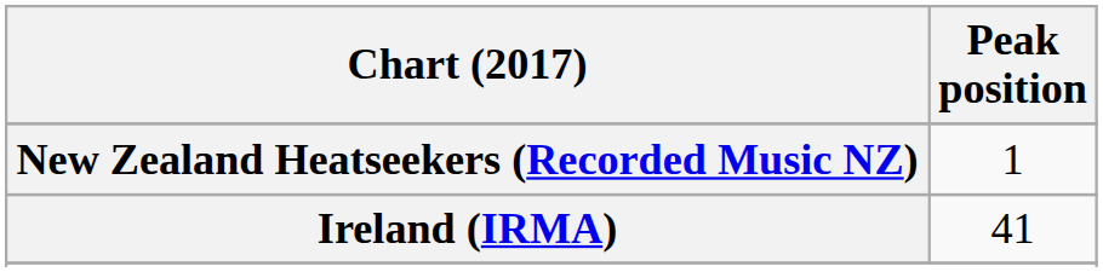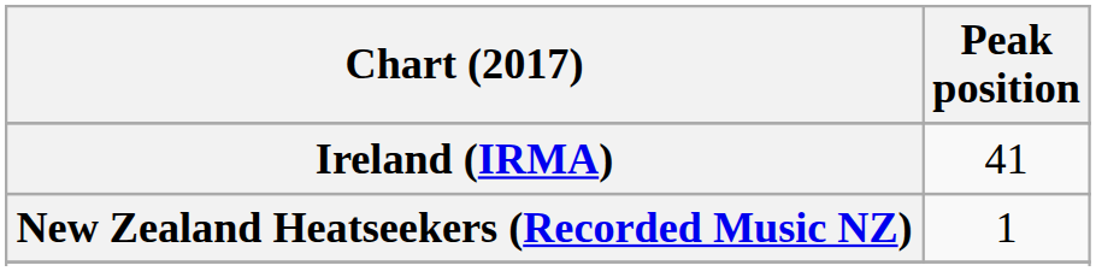rows swapped: Ireland (IRMA) <-> New Zealand Heatseekers (Recorded Music NZ)
